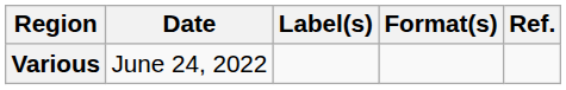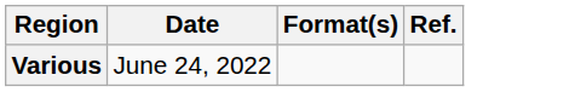- column: Label(s)
